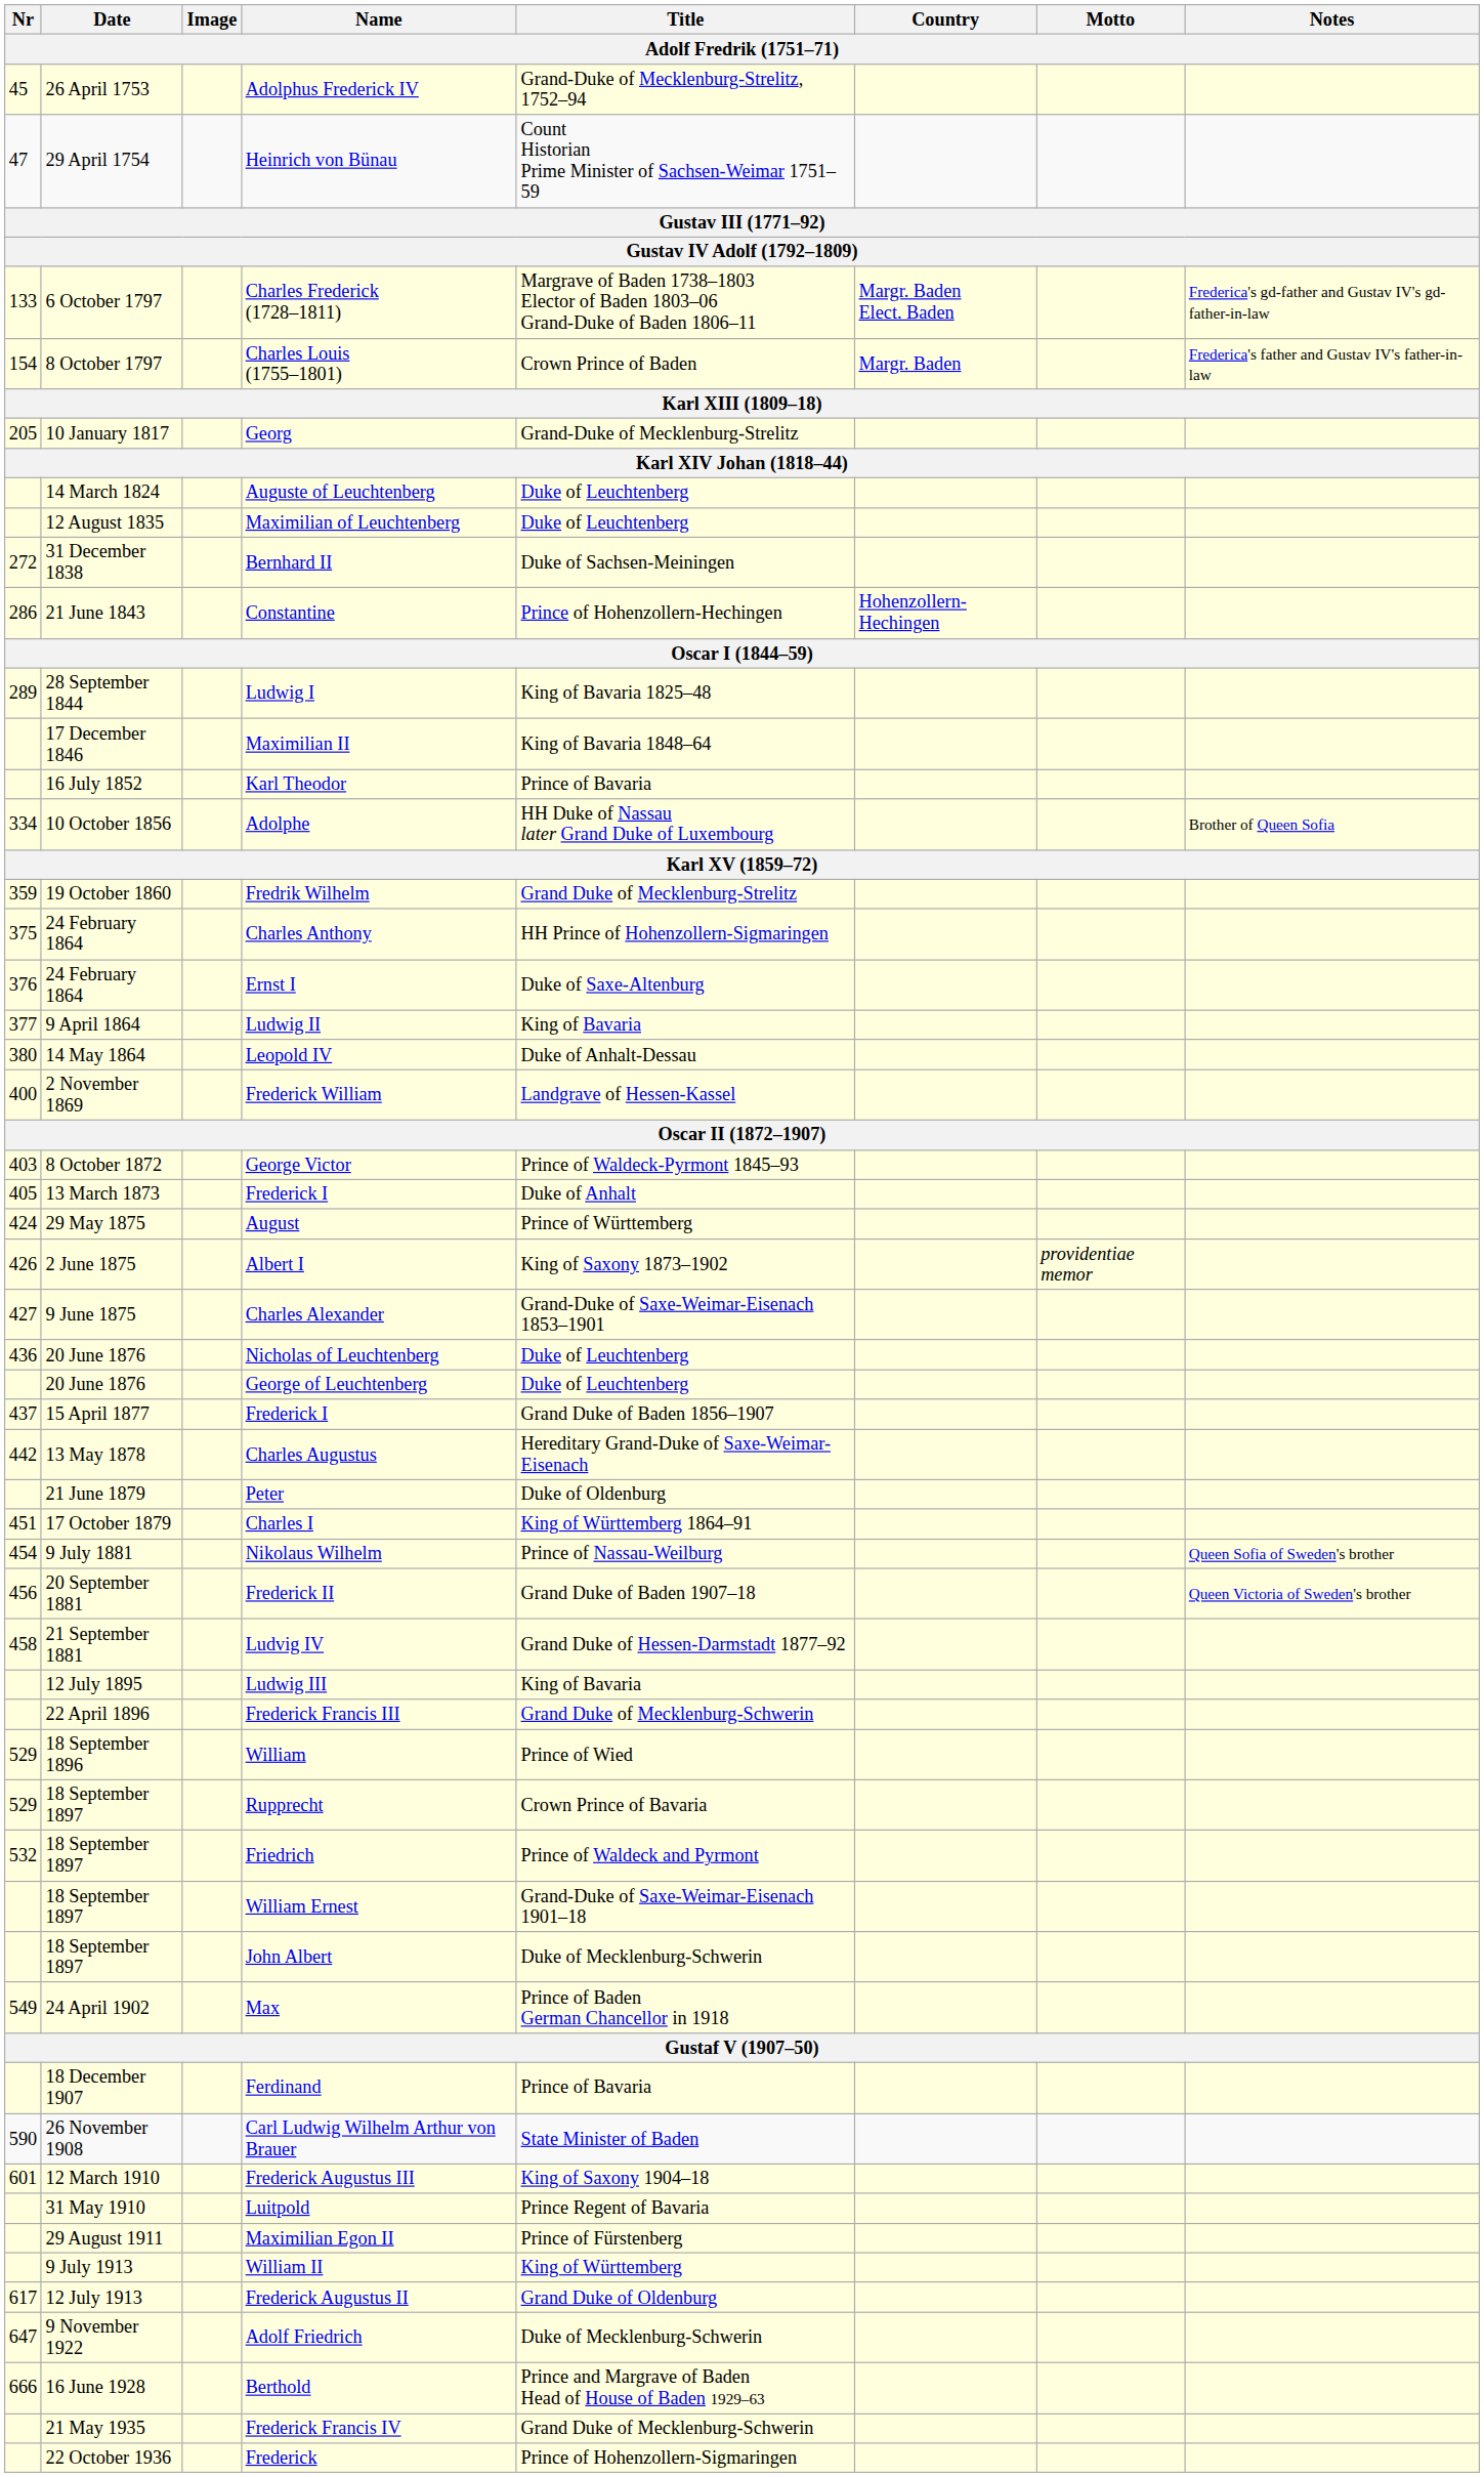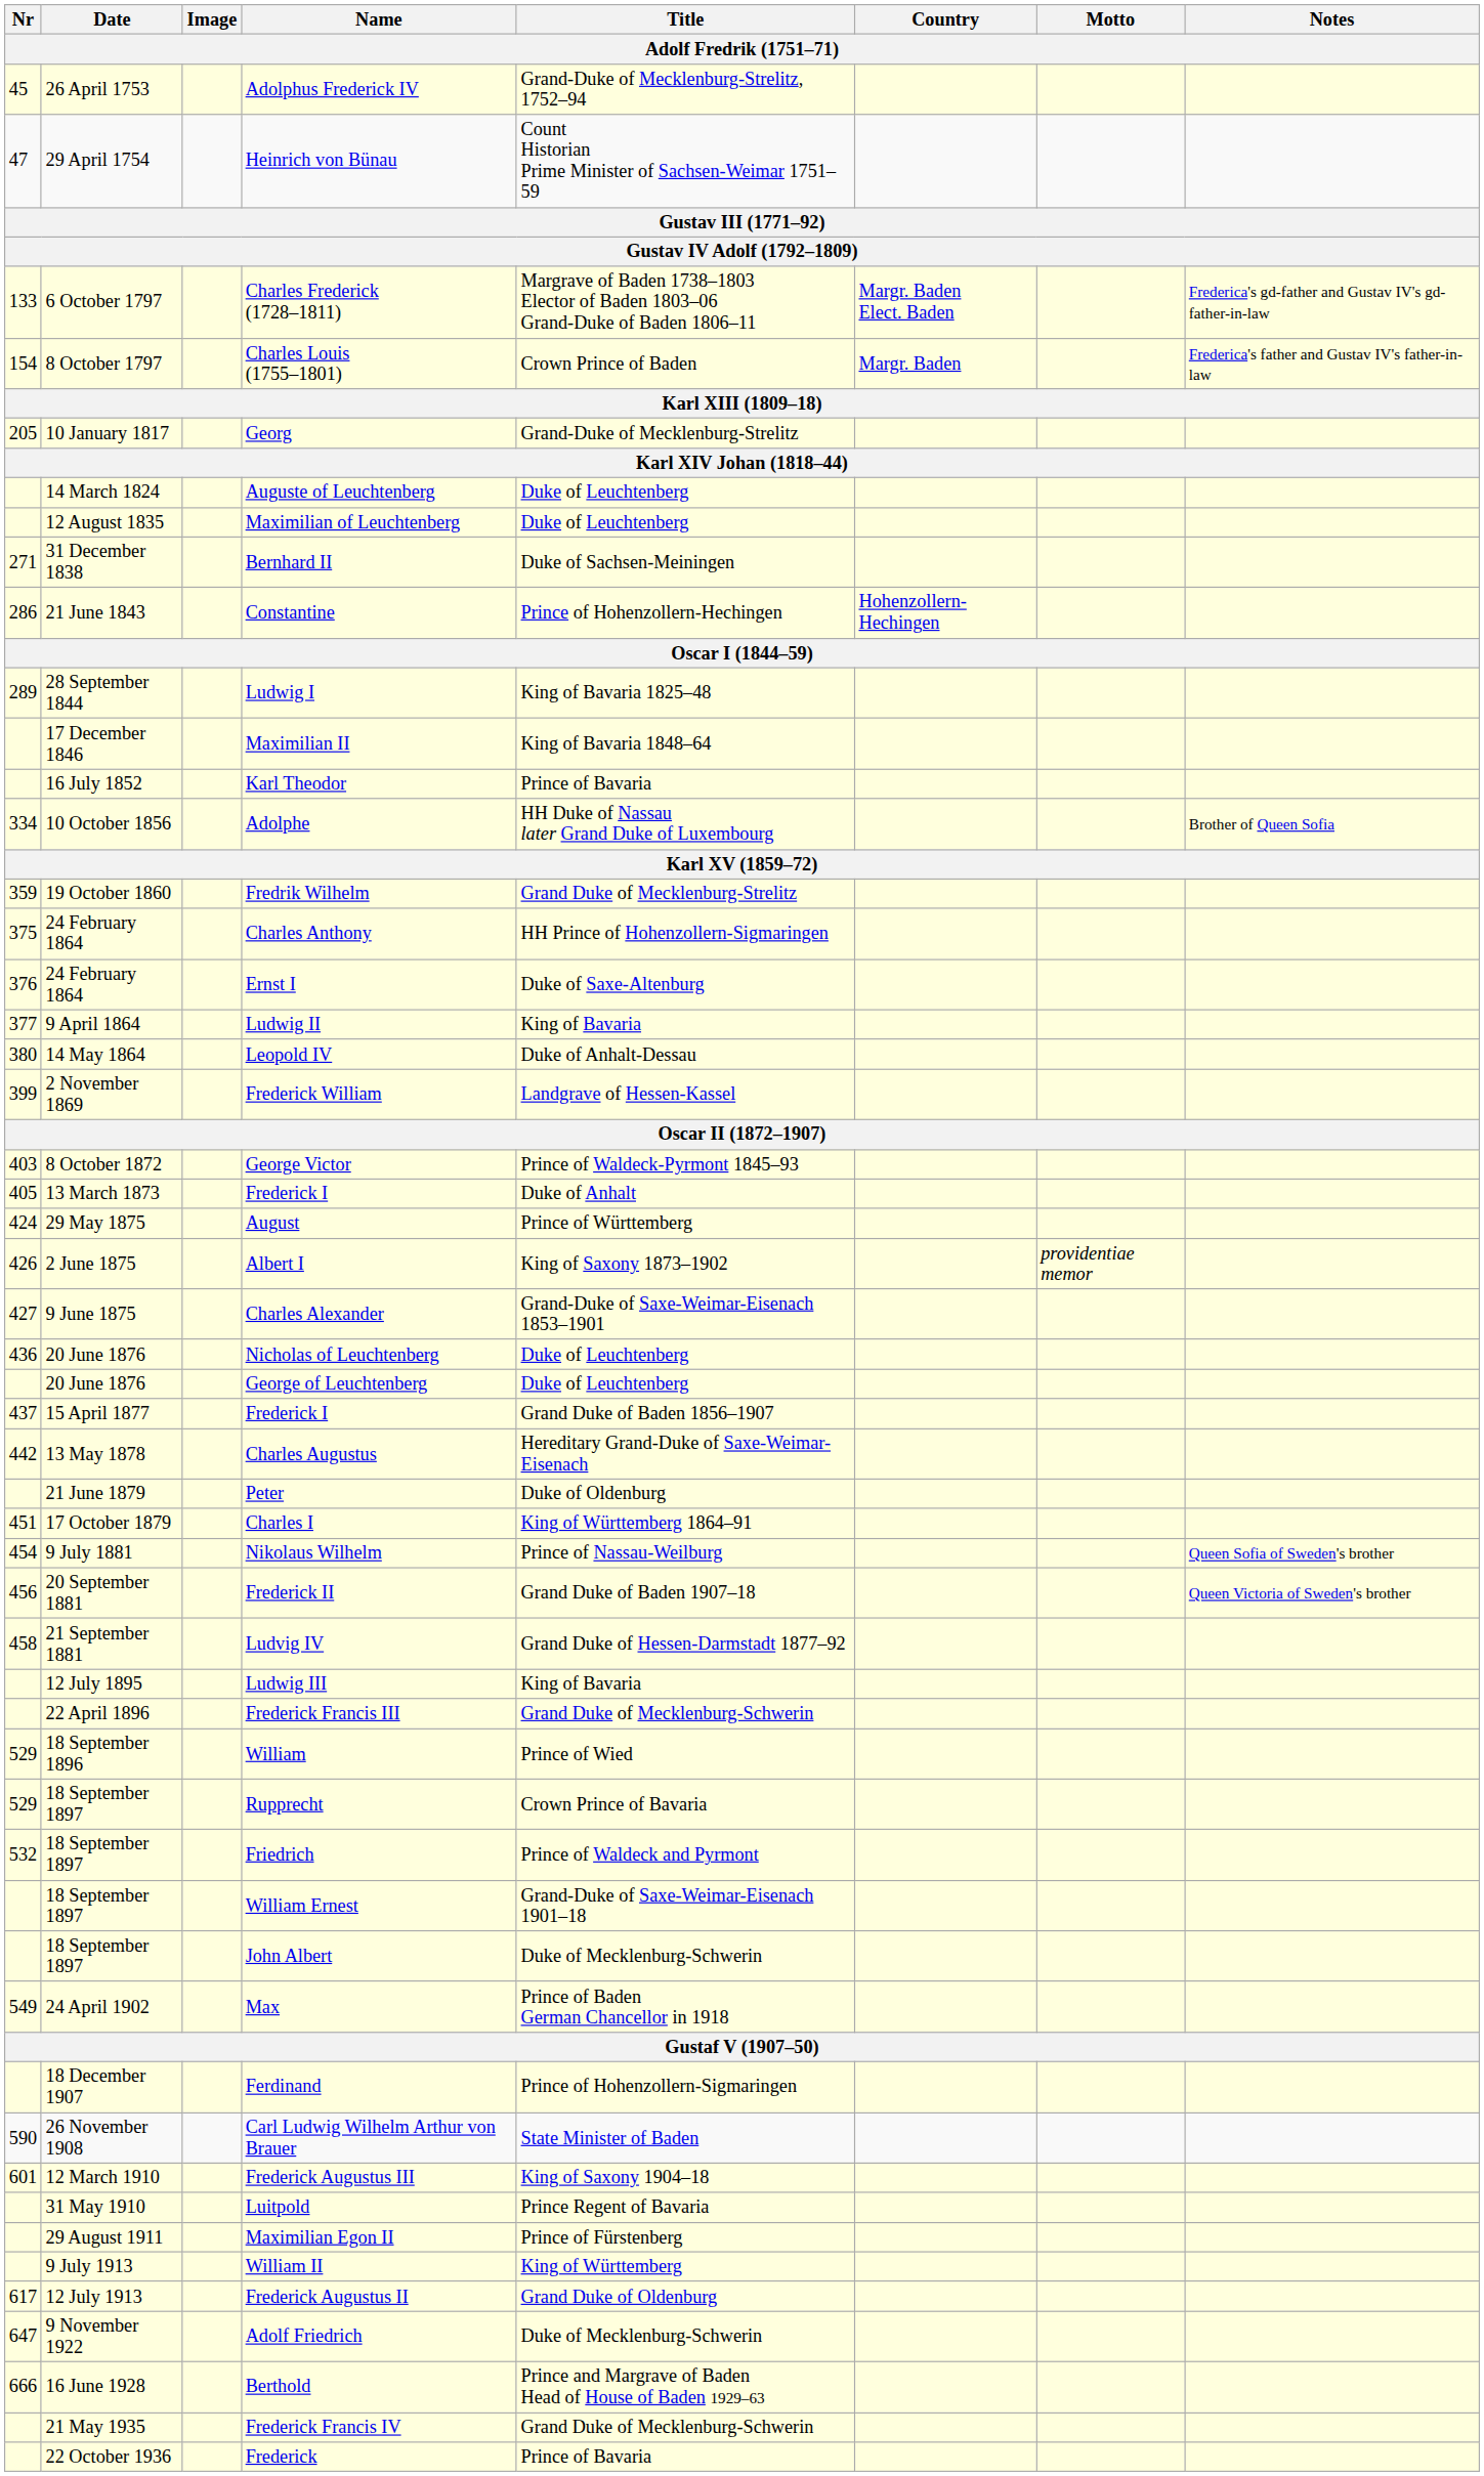Bernhard II | Nr: 272 -> 271
Frederick William | Nr: 400 -> 399
Ferdinand | Title: Prince of Bavaria -> Prince of Hohenzollern-Sigmaringen
Frederick | Title: Prince of Hohenzollern-Sigmaringen -> Prince of Bavaria
